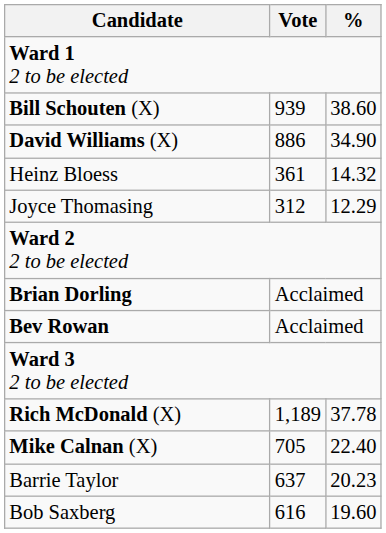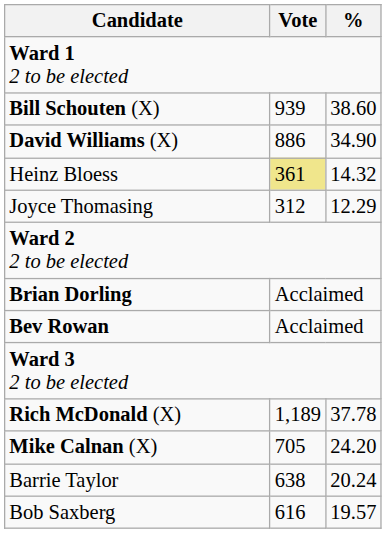Heinz Bloess | Vote: no background -> khaki background
Mike Calnan (X) | %: 22.40 -> 24.20
Barrie Taylor | Vote: 637 -> 638
Barrie Taylor | %: 20.23 -> 20.24
Bob Saxberg | %: 19.60 -> 19.57
